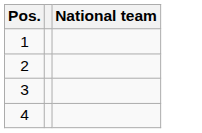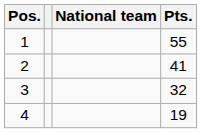+ column: Pts. | 55 | 41 | 32 | 19
